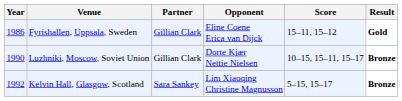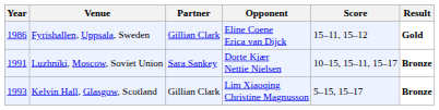Luzhniki, Moscow, Soviet Union | Year: 1990 -> 1991
Luzhniki, Moscow, Soviet Union | Partner: Gillian Clark -> Sara Sankey
Kelvin Hall, Glasgow, Scotland | Year: 1992 -> 1993
Kelvin Hall, Glasgow, Scotland | Partner: Sara Sankey -> Gillian Clark
